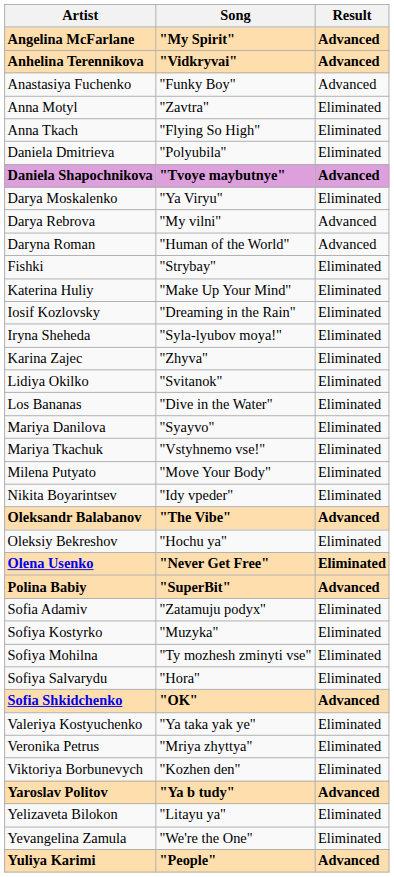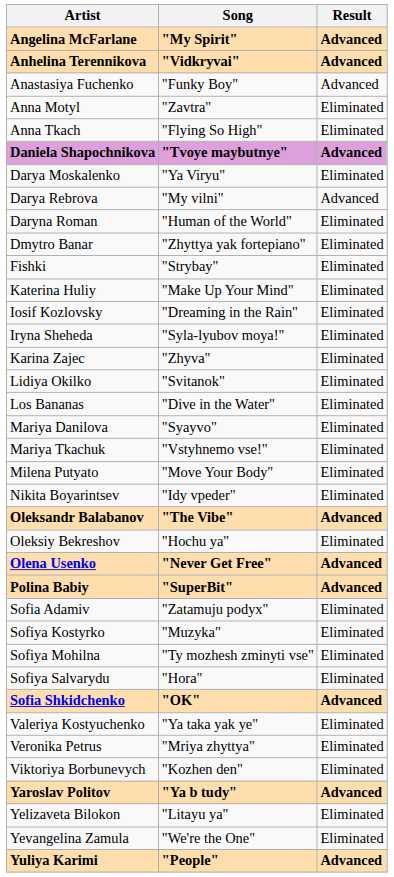- row: Daniela Dmitrieva | "Polyubila" | Eliminated
Daryna Roman | Result: Advanced -> Eliminated
+ row: Dmytro Banar | "Zhyttya yak fortepiano" | Eliminated
Olena Usenko | Result: Eliminated -> Advanced
